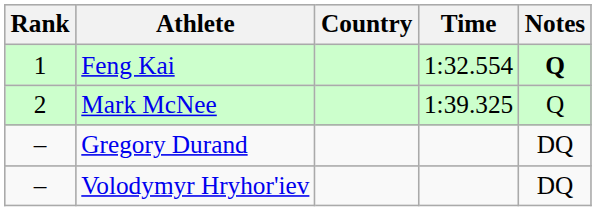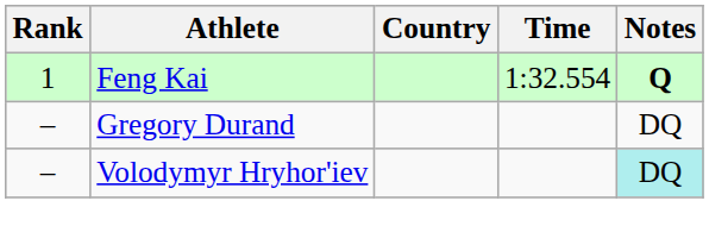- row: 2 | Mark McNee | 1:39.325 | Q
Volodymyr Hryhor'iev | Notes: no background -> paleturquoise background
